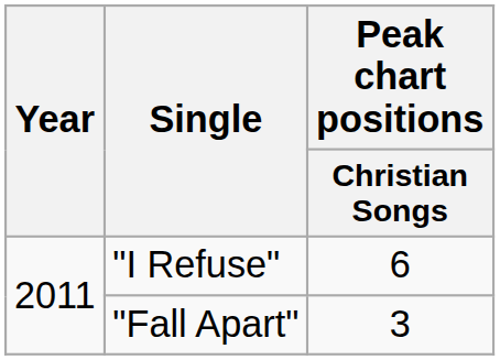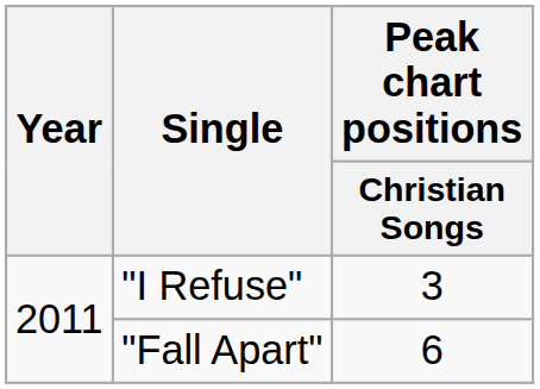"I Refuse" | Peak chart positions / Christian Songs: 6 -> 3
"Fall Apart" | Peak chart positions / Christian Songs: 3 -> 6
